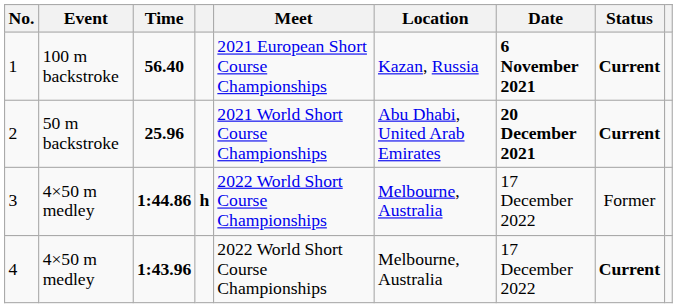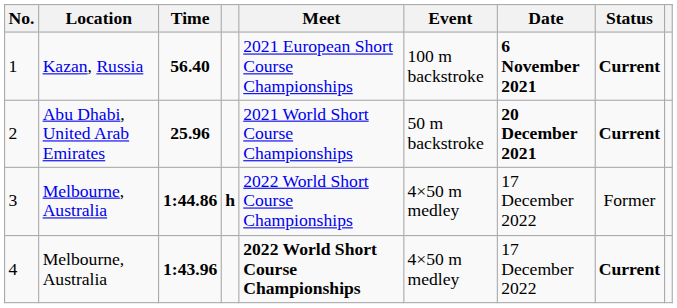columns swapped: Event <-> Location
4 | Meet: normal -> bold
